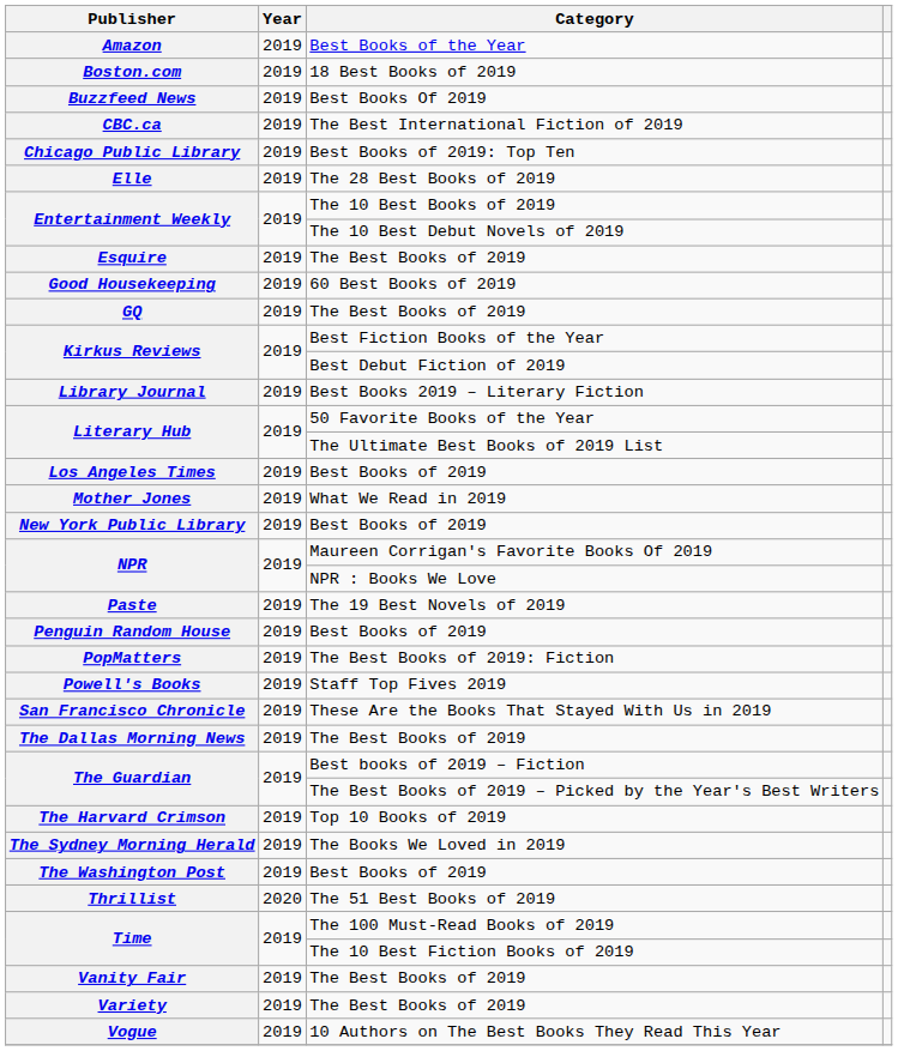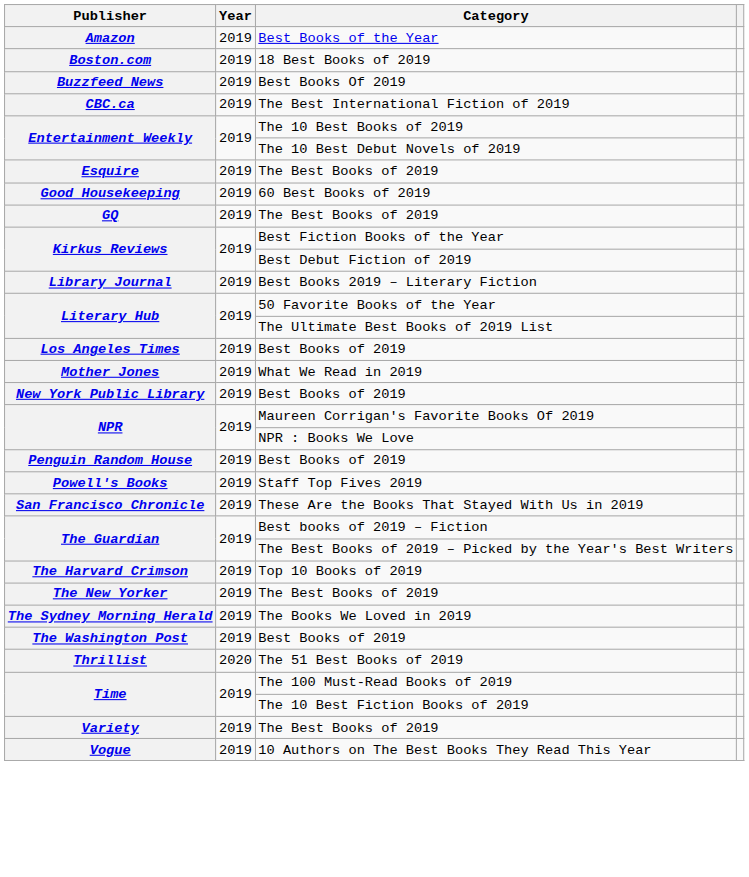- row: Chicago Public Library | 2019 | Best Books of 2019: Top Ten
- row: Elle | 2019 | The 28 Best Books of 2019
- row: Paste | 2019 | The 19 Best Novels of 2019
- row: PopMatters | 2019 | The Best Books of 2019: Fiction
- row: The Dallas Morning News | 2019 | The Best Books of 2019
+ row: The New Yorker | 2019 | The Best Books of 2019
- row: Vanity Fair | 2019 | The Best Books of 2019
